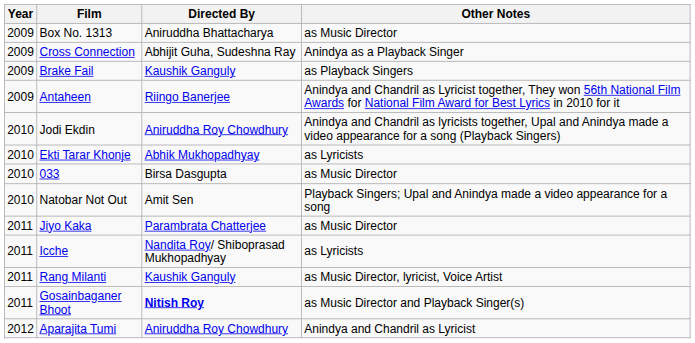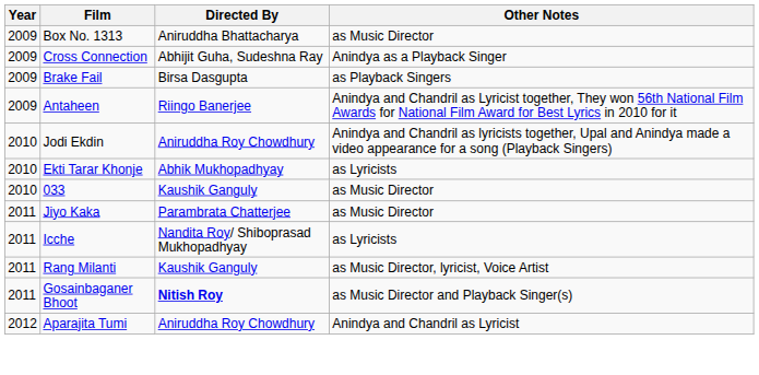Brake Fail | Directed By: Kaushik Ganguly -> Birsa Dasgupta
033 | Directed By: Birsa Dasgupta -> Kaushik Ganguly
- row: 2010 | Natobar Not Out | Amit Sen | Playback Singers; Upal and Anindya made a video appearance for a song
